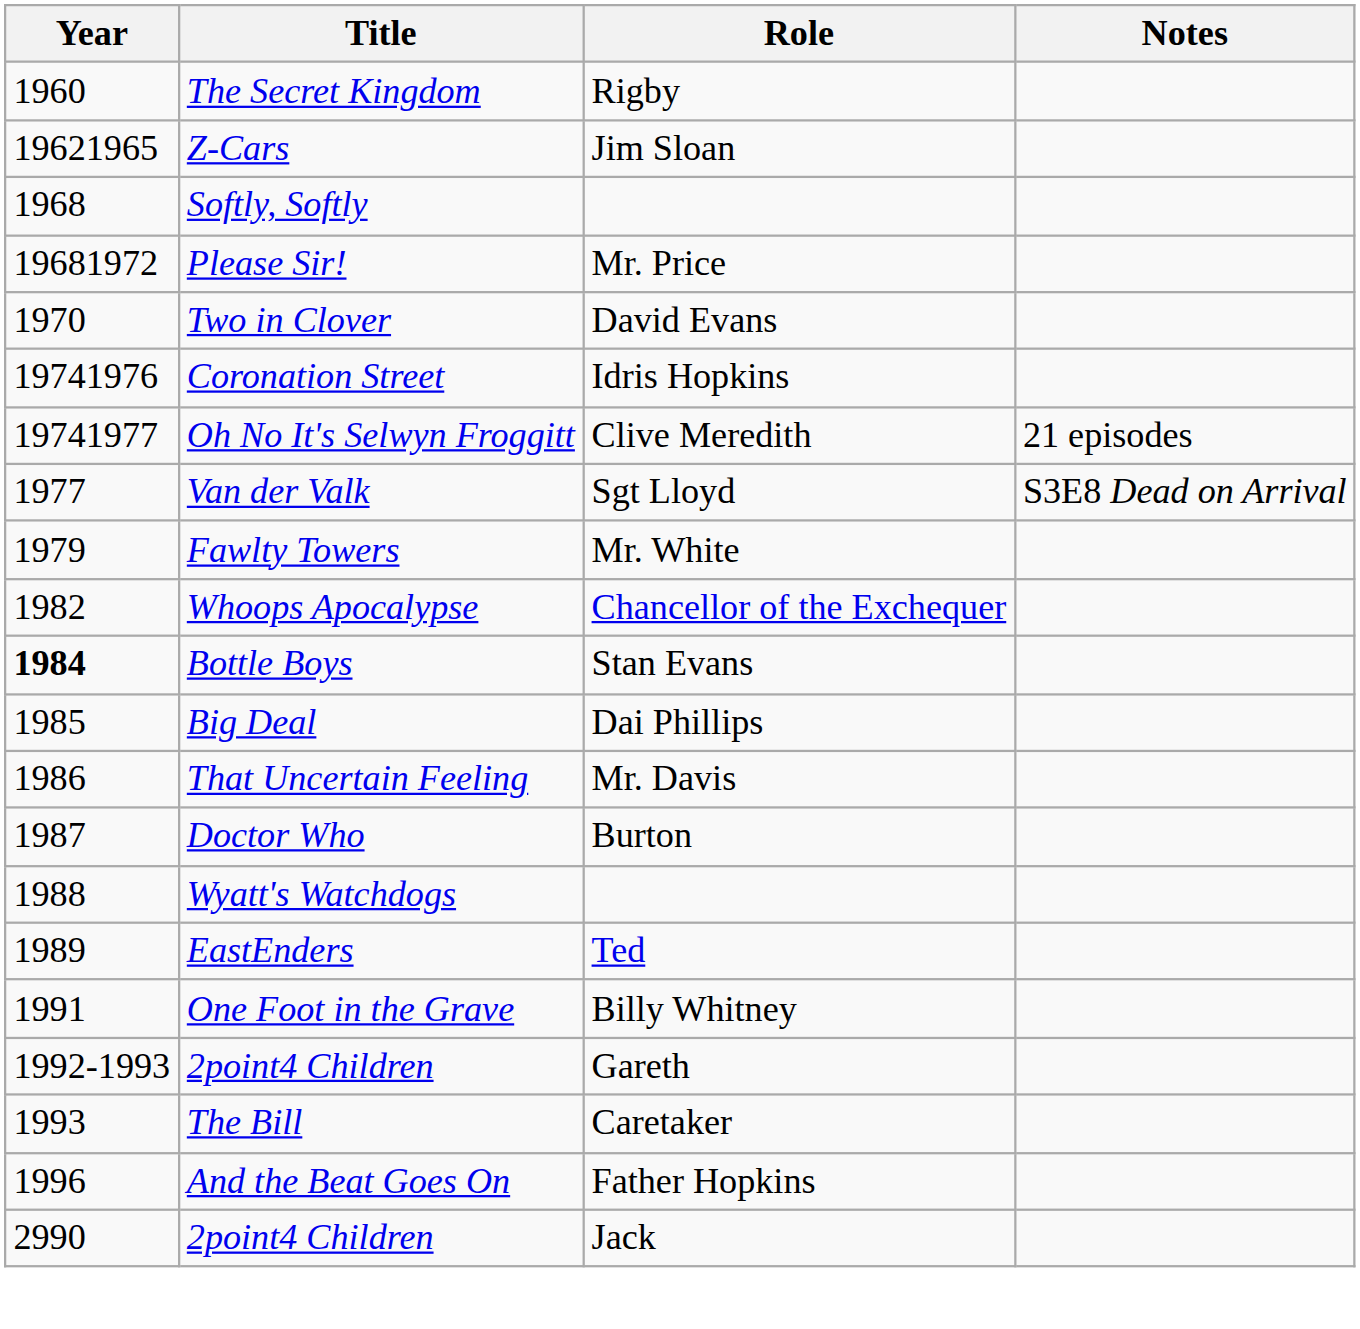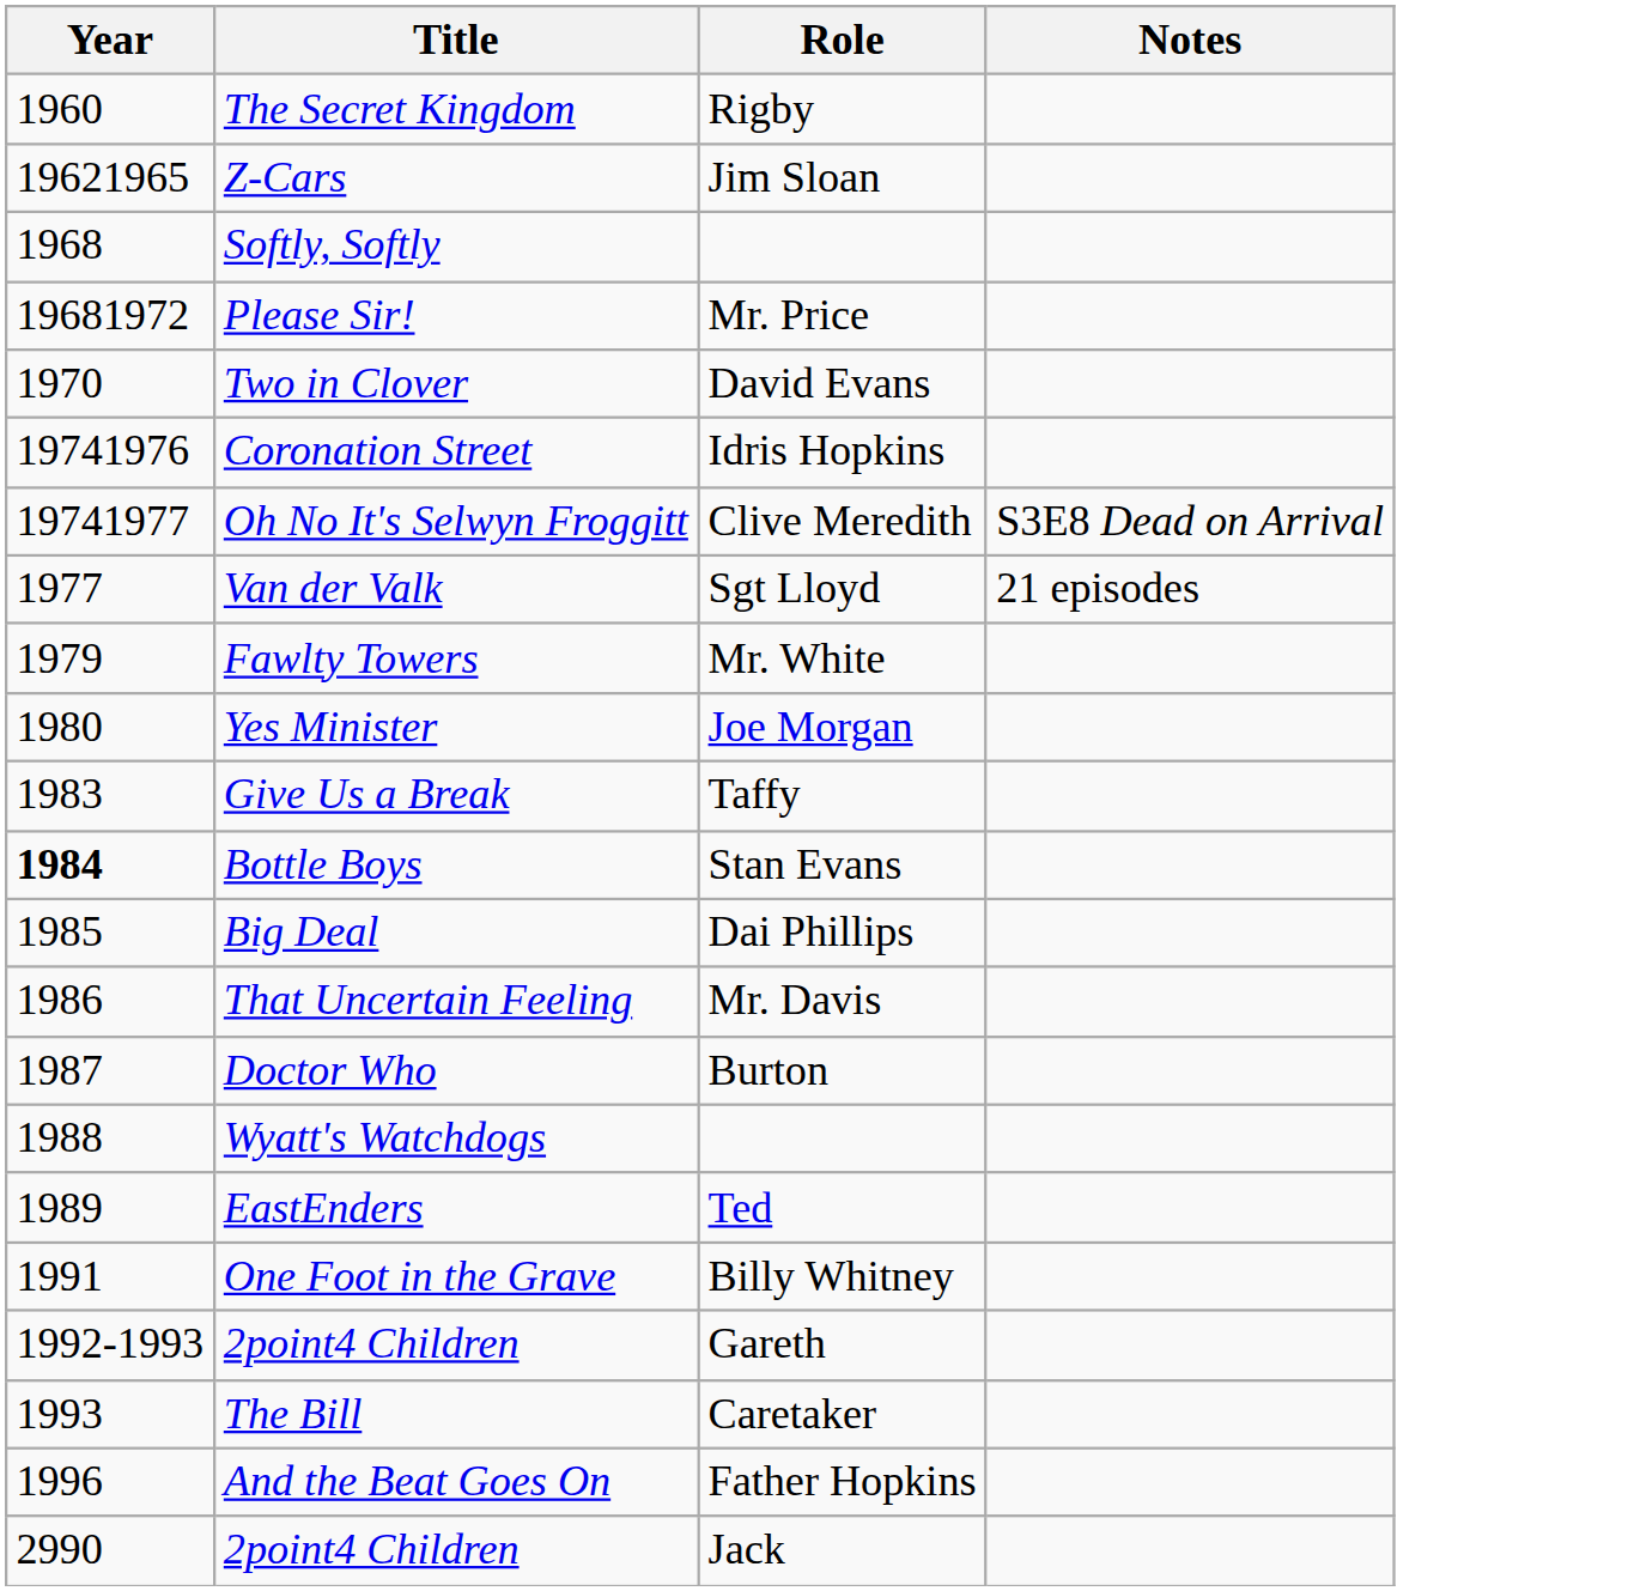Oh No It's Selwyn Froggitt | Notes: 21 episodes -> S3E8 Dead on Arrival
Van der Valk | Notes: S3E8 Dead on Arrival -> 21 episodes
+ row: 1980 | Yes Minister | Joe Morgan
- row: 1982 | Whoops Apocalypse | Chancellor of the Exchequer
+ row: 1983 | Give Us a Break | Taffy
